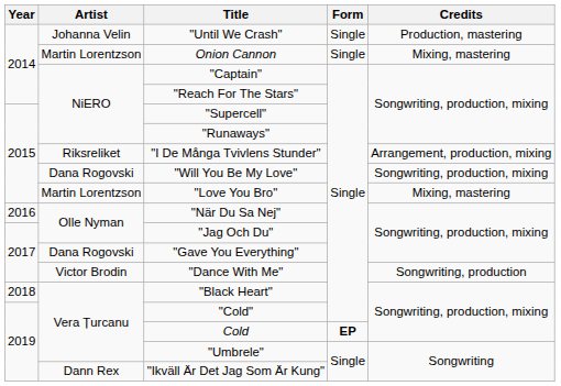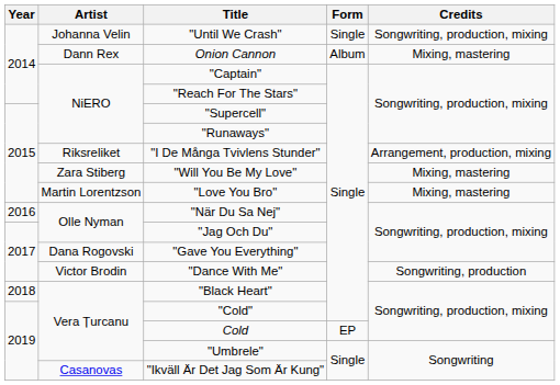"Until We Crash" | Credits: Production, mastering -> Songwriting, production, mixing
Onion Cannon | Artist: Martin Lorentzson -> Dann Rex
Onion Cannon | Form: Single -> Album
"Will You Be My Love" | Artist: Dana Rogovski -> Zara Stiberg
"Will You Be My Love" | Credits: Songwriting, production, mixing -> Mixing, mastering
Cold | Form: bold -> normal
"Ikväll Är Det Jag Som Är Kung" | Artist: Dann Rex -> Casanovas
